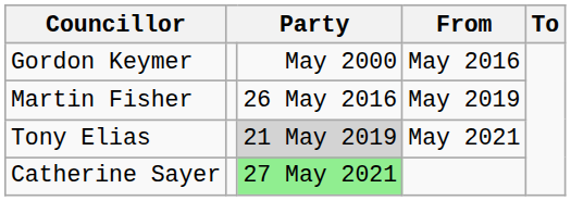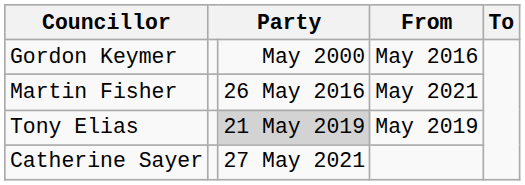Martin Fisher | From: May 2019 -> May 2021
Tony Elias | From: May 2021 -> May 2019
Catherine Sayer | column 3: lightgreen background -> no background
